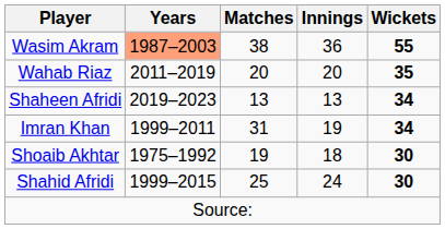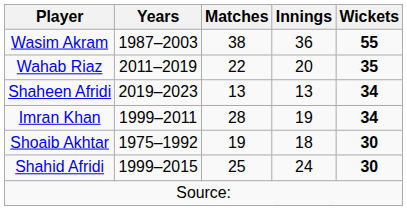Wasim Akram | Years: lightsalmon background -> no background
Wahab Riaz | Matches: 20 -> 22
Imran Khan | Matches: 31 -> 28
